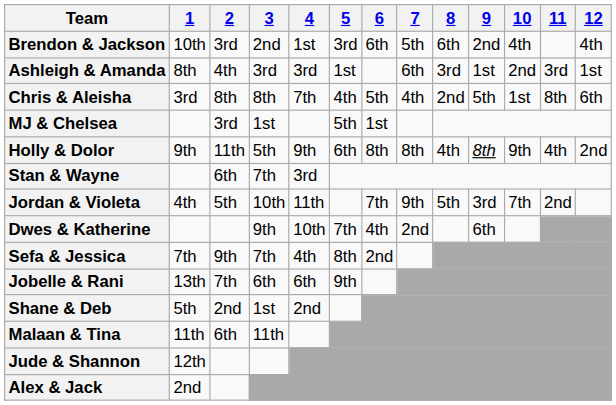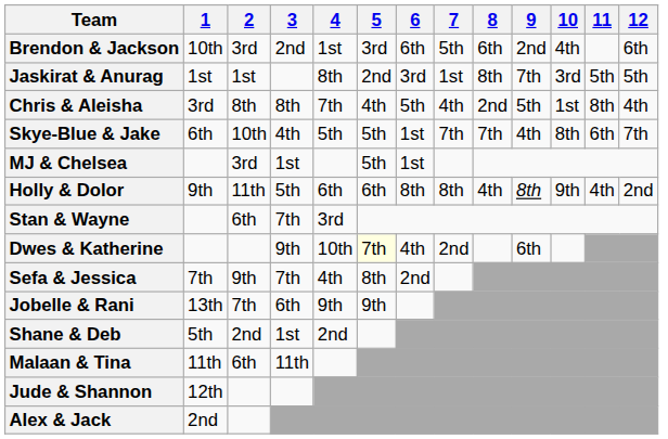Brendon & Jackson | 12: 4th -> 6th
- row: Ashleigh & Amanda | 8th | 4th | 3rd | 3rd | 1st | 6th | 3rd | 1st | 2nd | 3rd | 1st
+ row: Jaskirat & Anurag | 1st | 1st | 8th | 2nd | 3rd | 1st | 8th | 7th | 3rd | 5th | 5th
Chris & Aleisha | 12: 6th -> 4th
+ row: Skye-Blue & Jake | 6th | 10th | 4th | 5th | 5th | 1st | 7th | 7th | 4th | 8th | 6th | 7th
Holly & Dolor | 4: 9th -> 6th
- row: Jordan & Violeta | 4th | 5th | 10th | 11th | 7th | 9th | 5th | 3rd | 7th | 2nd
Dwes & Katherine | 5: no background -> lightyellow background
Jobelle & Rani | 4: 6th -> 9th
